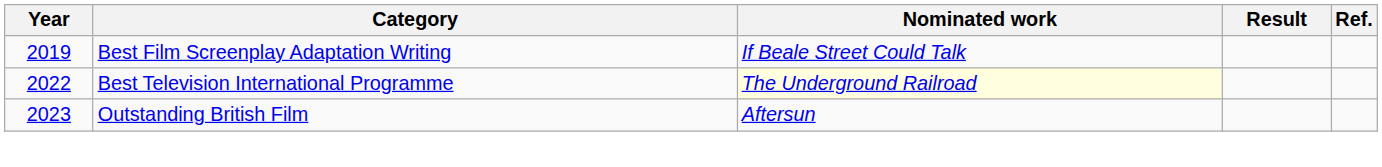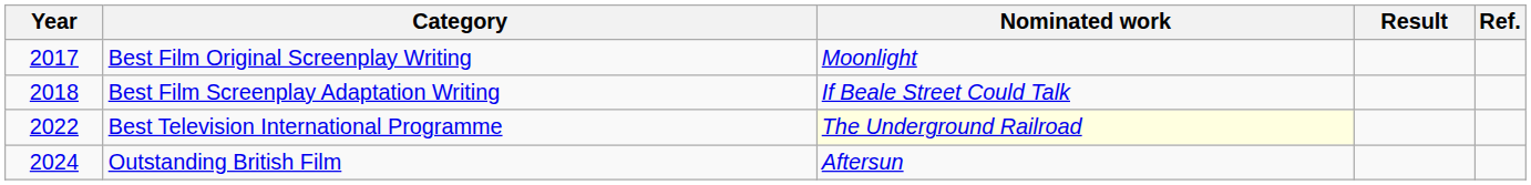+ row: 2017 | Best Film Original Screenplay Writing | Moonlight
Best Film Screenplay Adaptation Writing | Year: 2019 -> 2018
Outstanding British Film | Year: 2023 -> 2024
